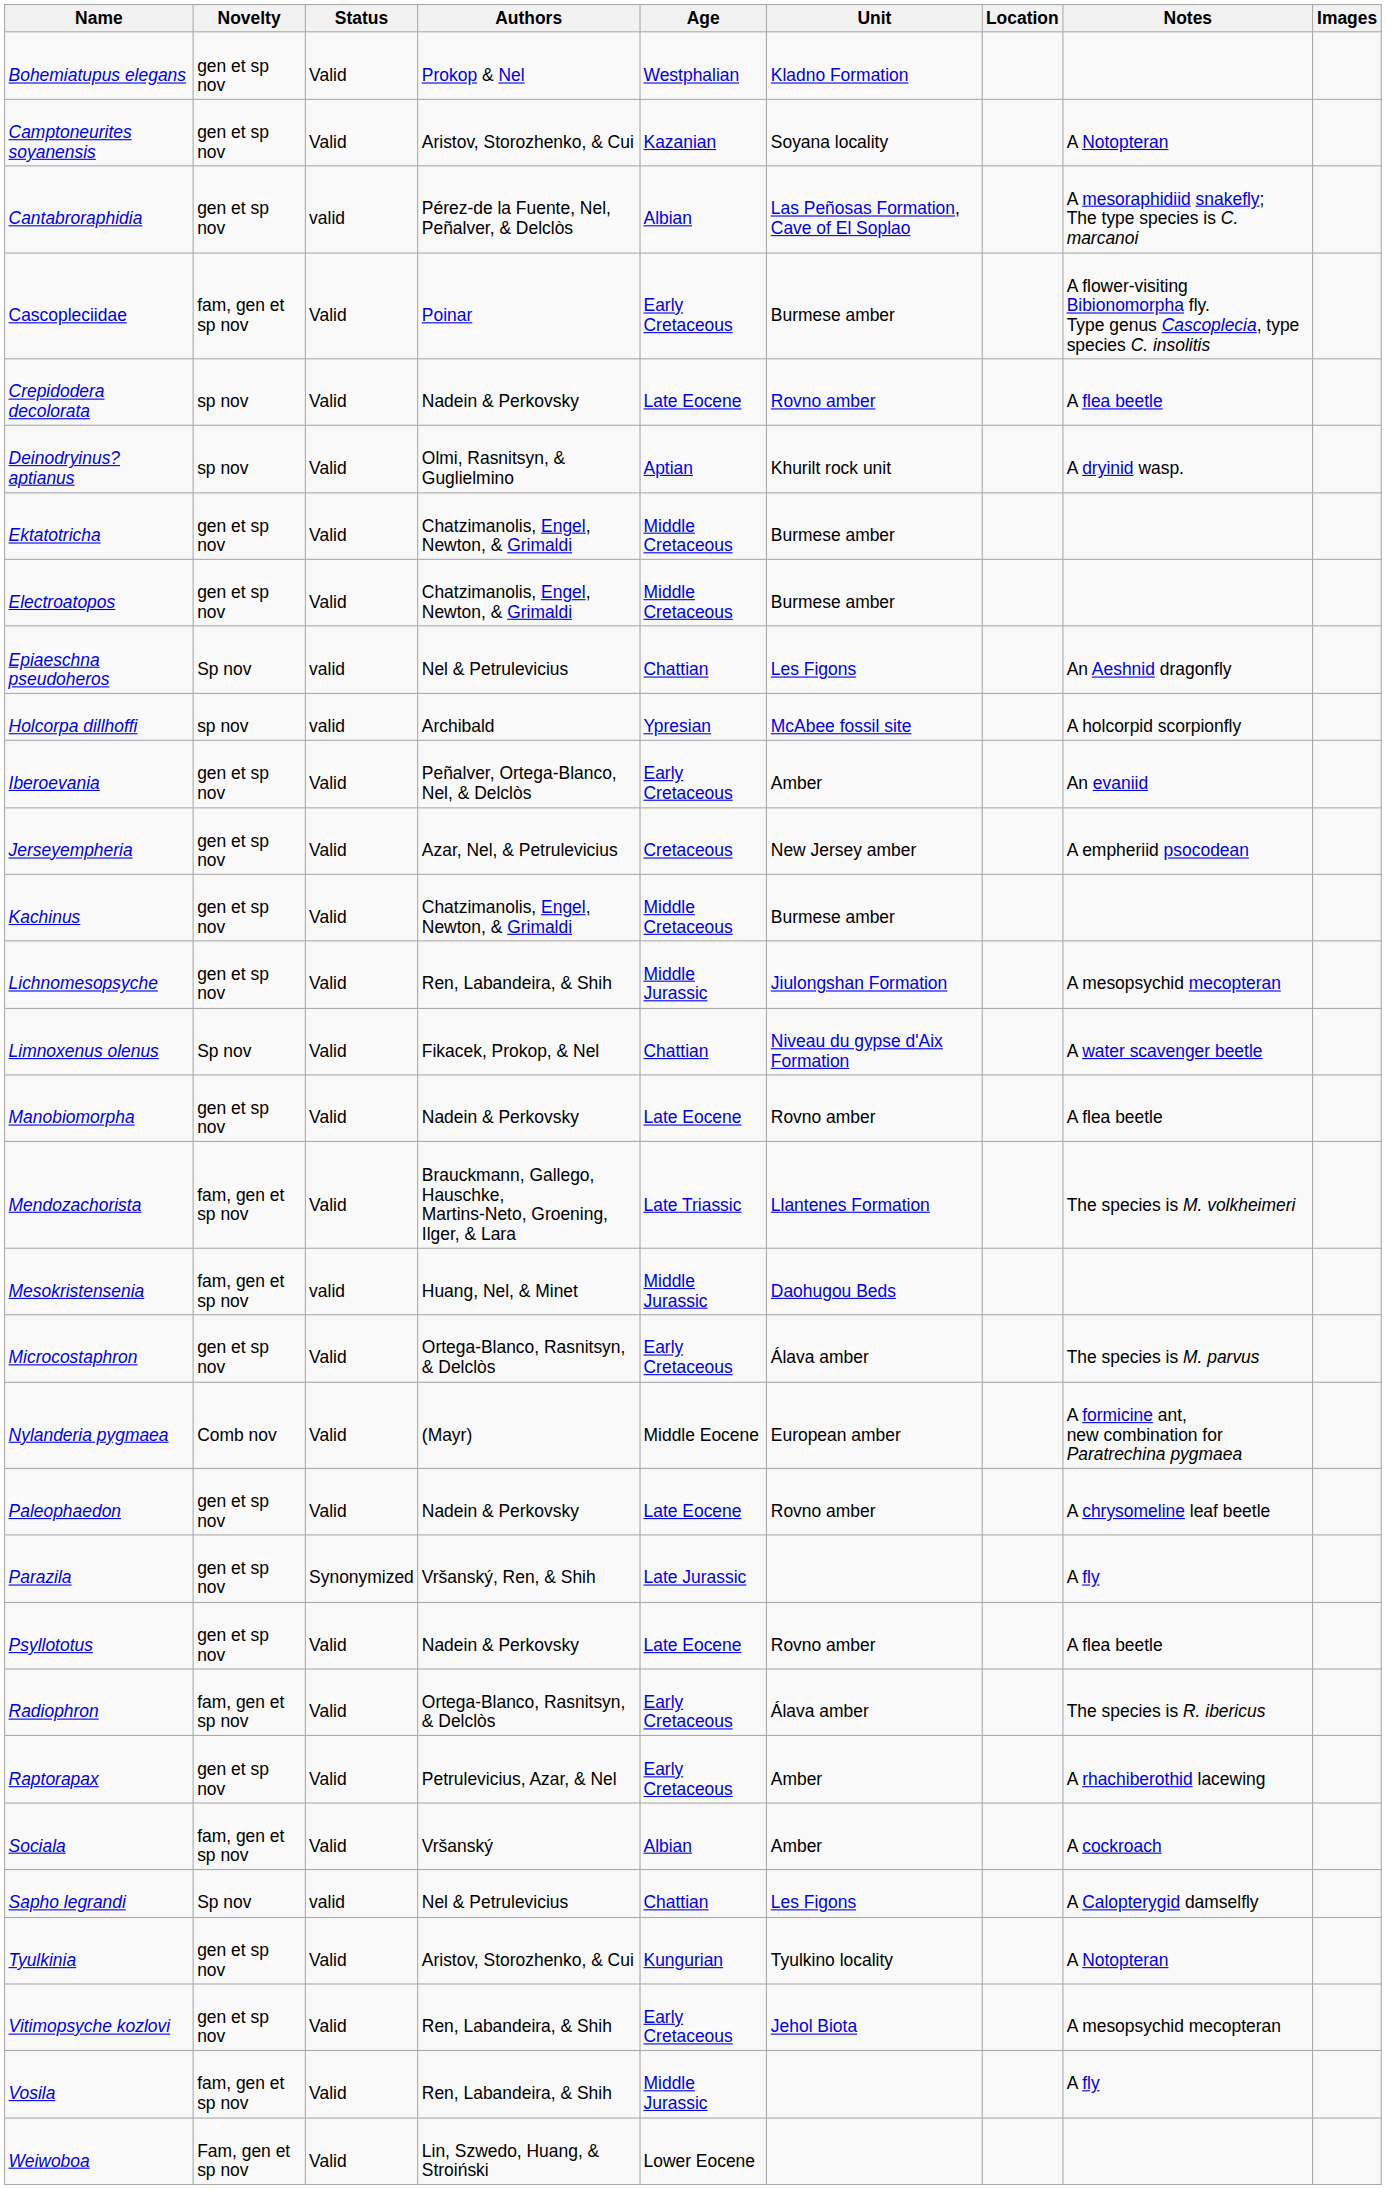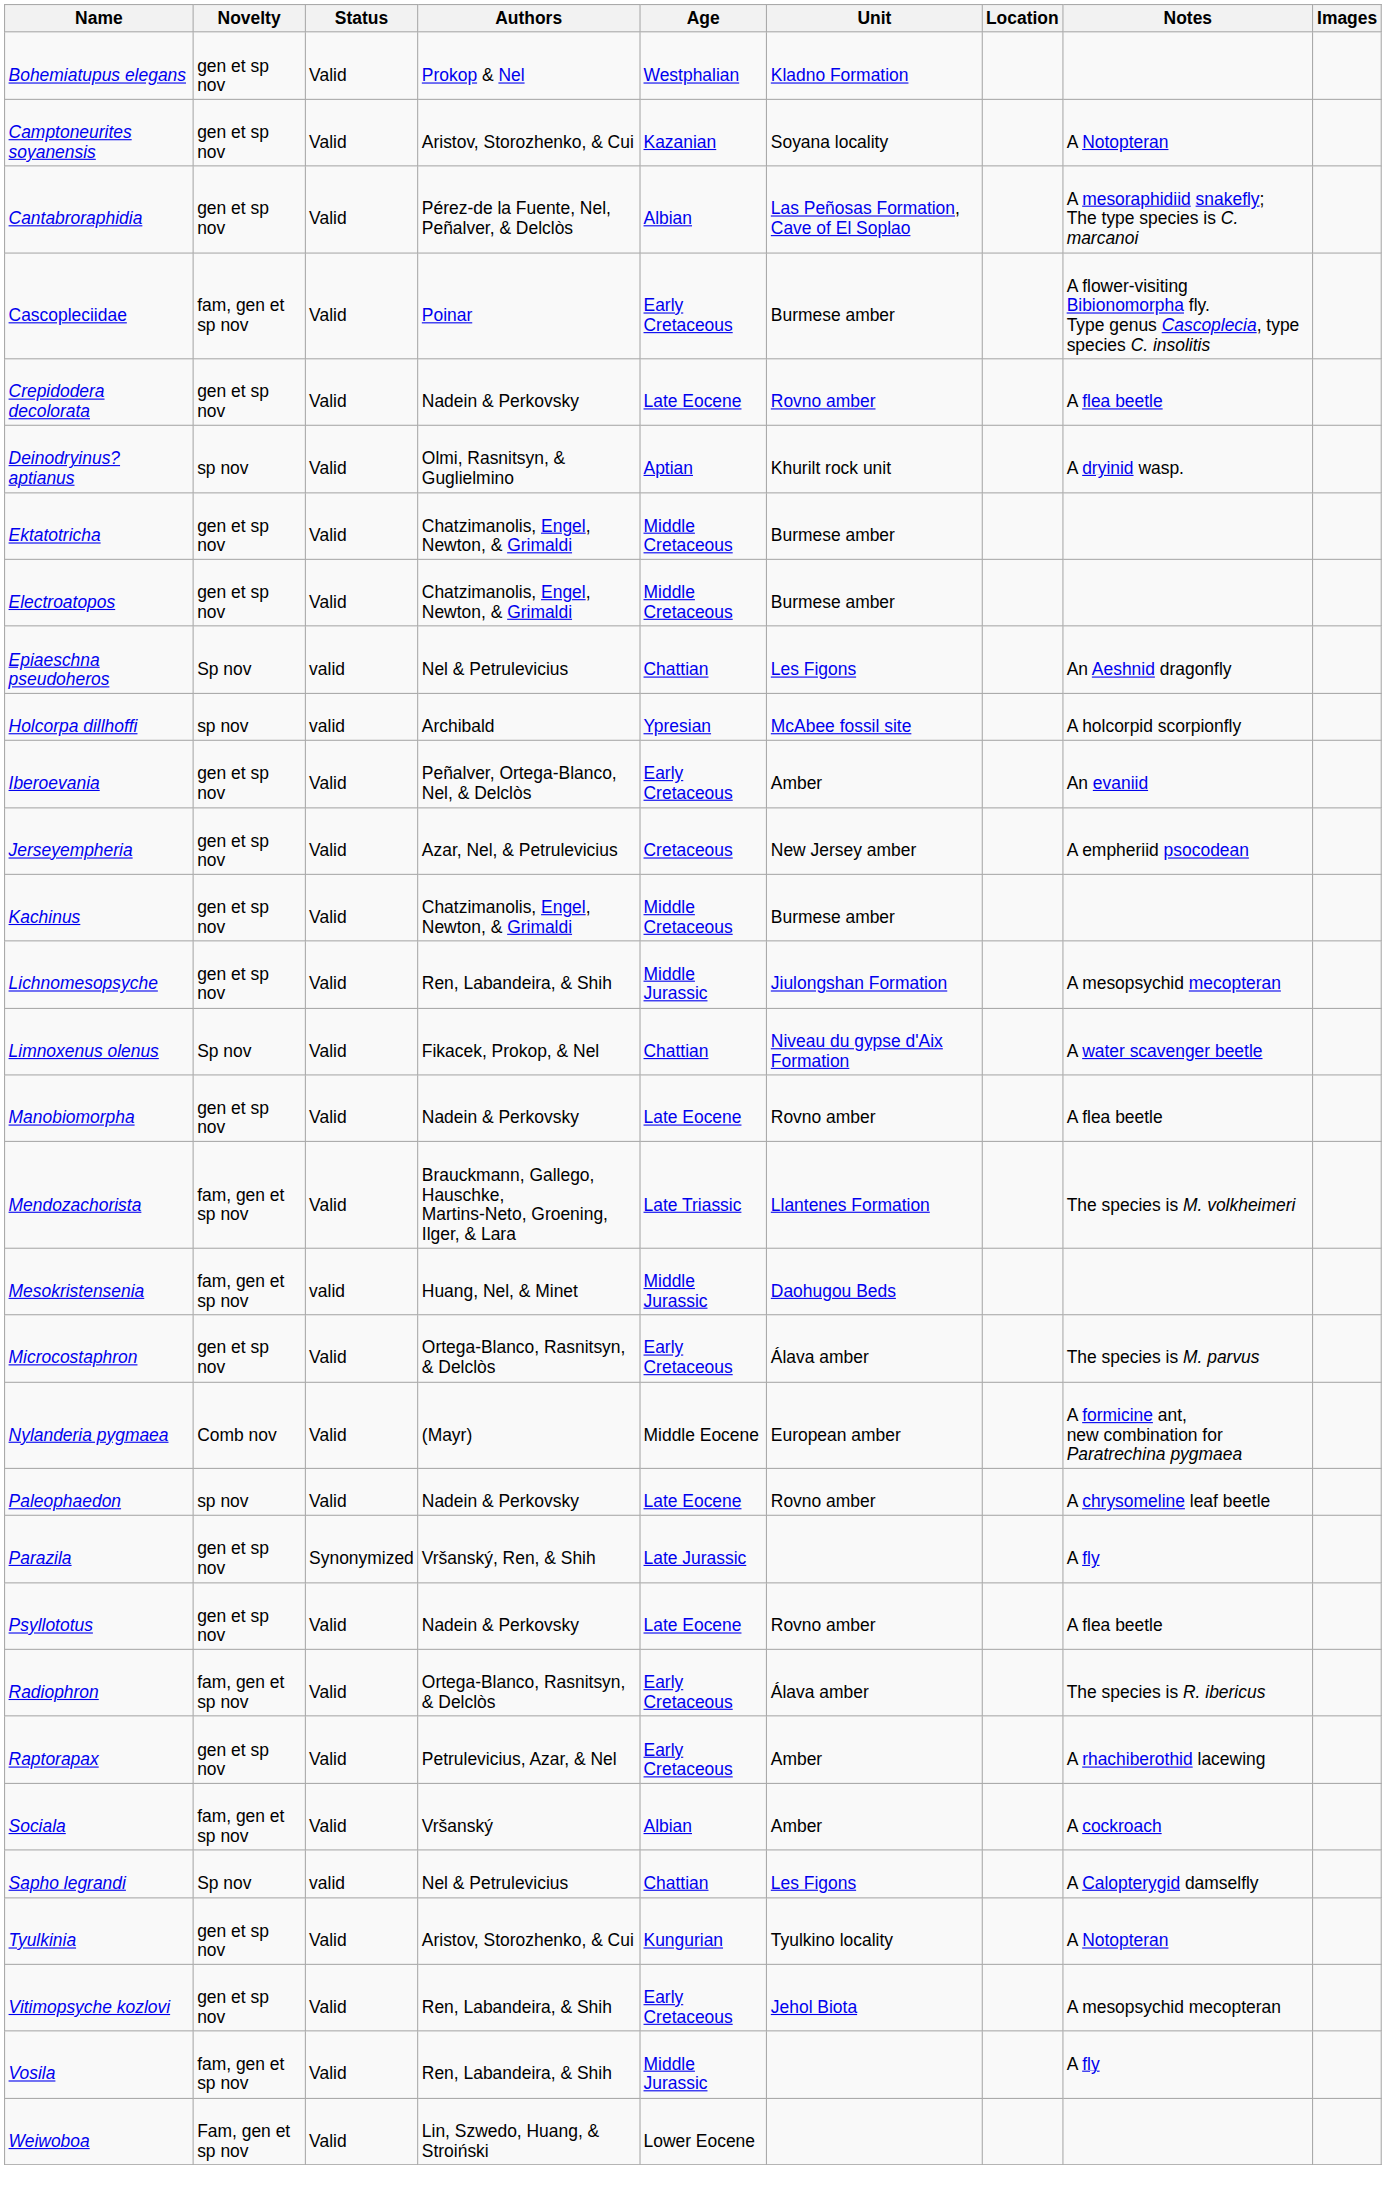Cantabroraphidia | Status: valid -> Valid
Crepidodera decolorata | Novelty: sp nov -> gen et sp nov
Paleophaedon | Novelty: gen et sp nov -> sp nov
